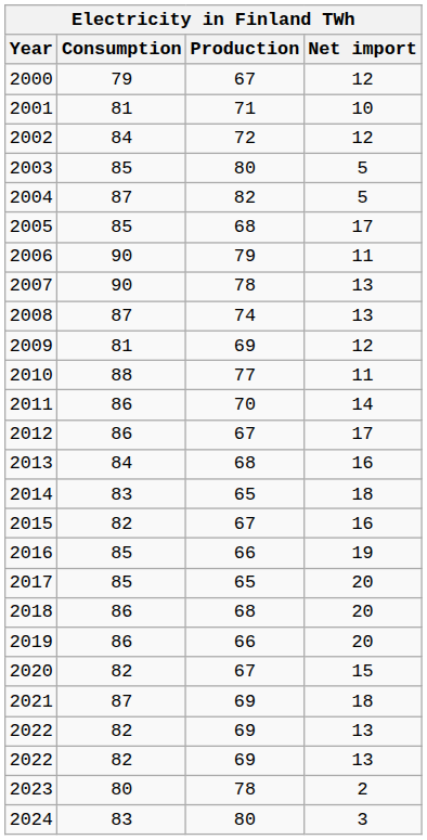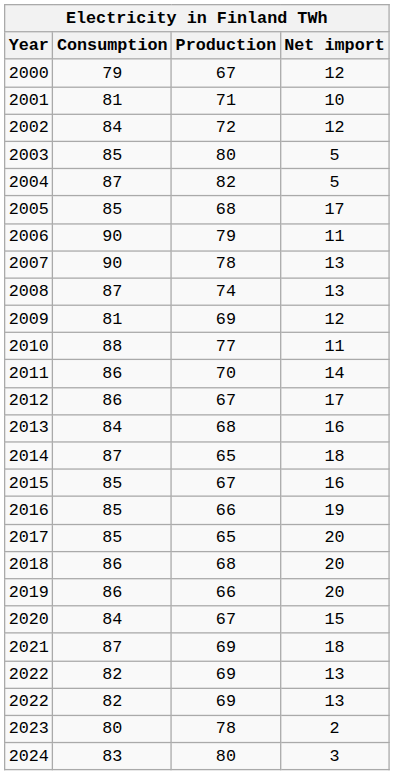2014 | Consumption: 83 -> 87
2015 | Consumption: 82 -> 85
2020 | Consumption: 82 -> 84
